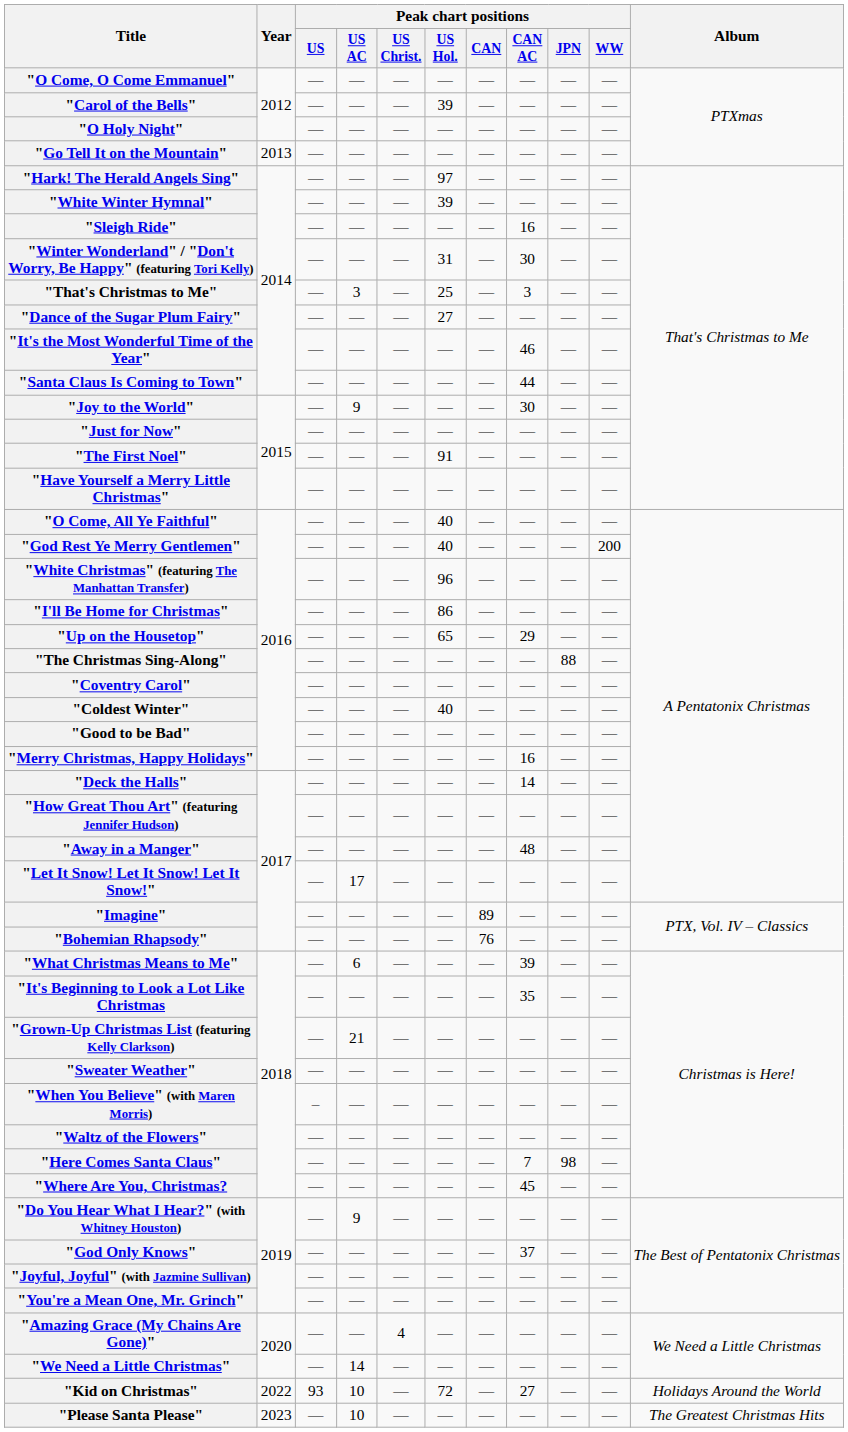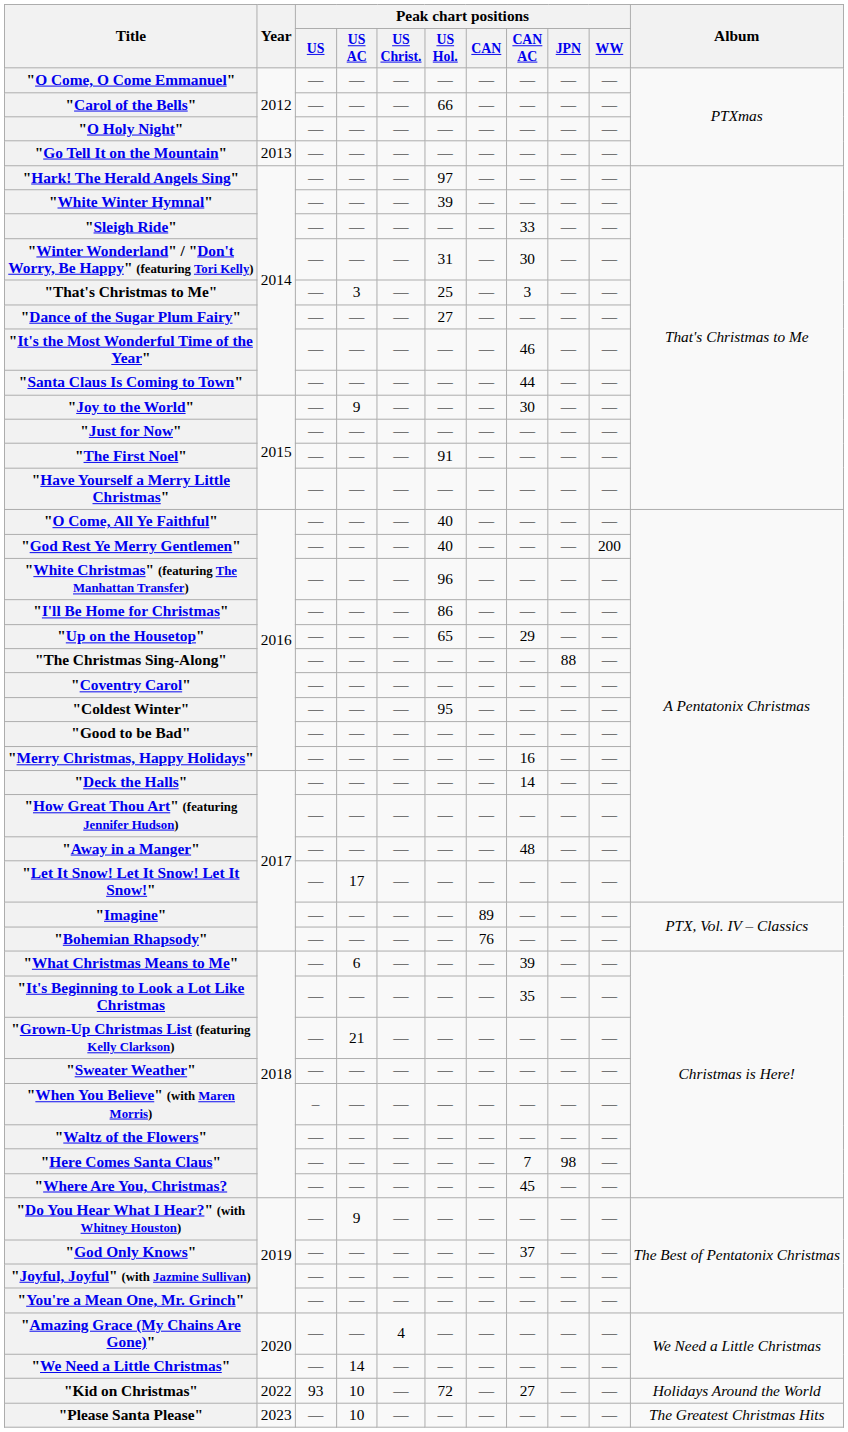"Carol of the Bells" | Peak chart positions / US Hol.: 39 -> 66
"Sleigh Ride" | Peak chart positions / CAN AC: 16 -> 33
"Coldest Winter" | Peak chart positions / US Hol.: 40 -> 95
